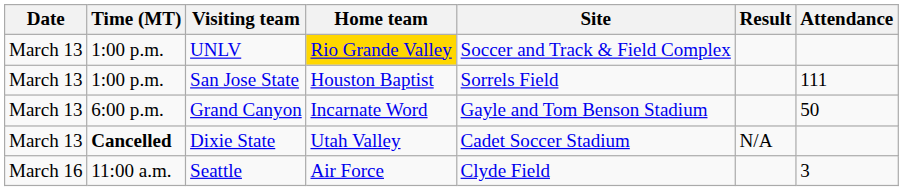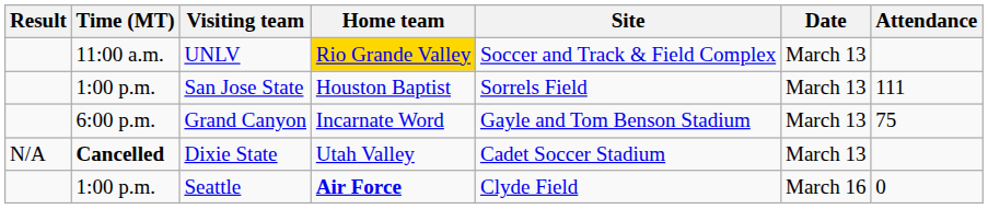columns swapped: Date <-> Result
UNLV | Time (MT): 1:00 p.m. -> 11:00 a.m.
Grand Canyon | Attendance: 50 -> 75
Seattle | Time (MT): 11:00 a.m. -> 1:00 p.m.
Seattle | Home team: normal -> bold
Seattle | Attendance: 3 -> 0
